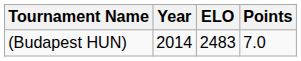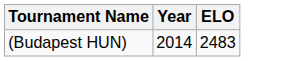- column: Points | 7.0
